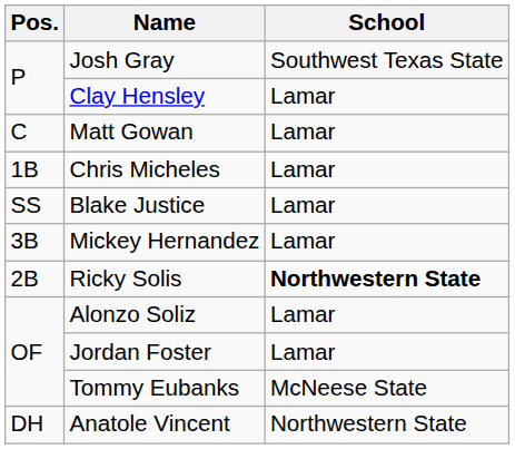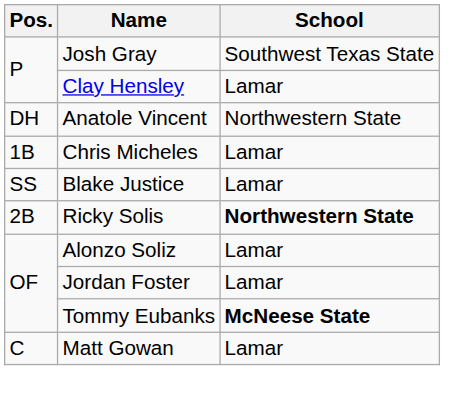rows swapped: Matt Gowan <-> Anatole Vincent
- row: 3B | Mickey Hernandez | Lamar
Tommy Eubanks | School: normal -> bold
